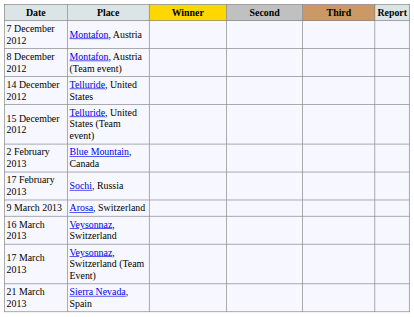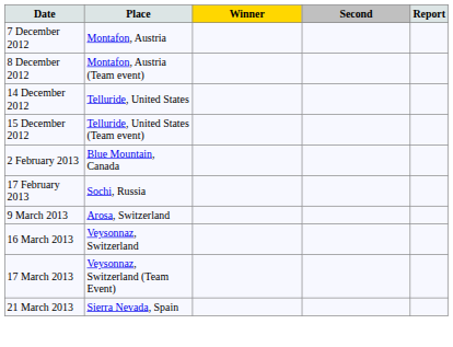- column: Third
